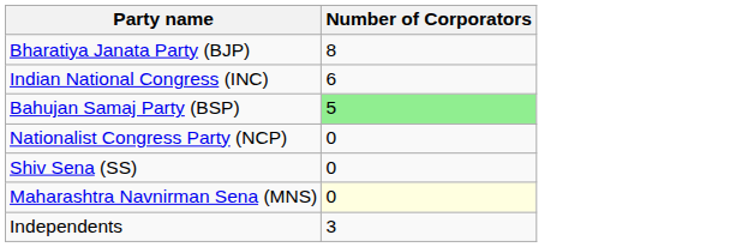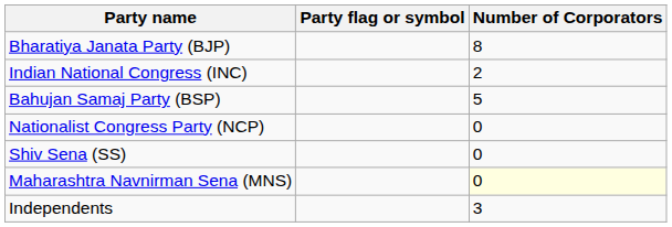+ column: Party flag or symbol
Indian National Congress (INC) | Number of Corporators: 6 -> 2
Bahujan Samaj Party (BSP) | Number of Corporators: lightgreen background -> no background
